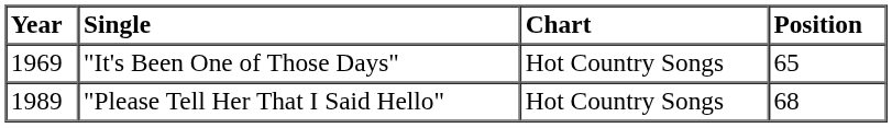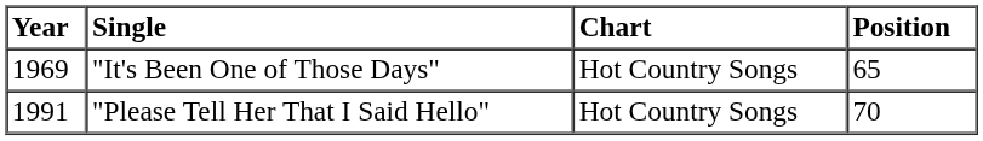"Please Tell Her That I Said Hello" | Year: 1989 -> 1991
"Please Tell Her That I Said Hello" | Position: 68 -> 70
